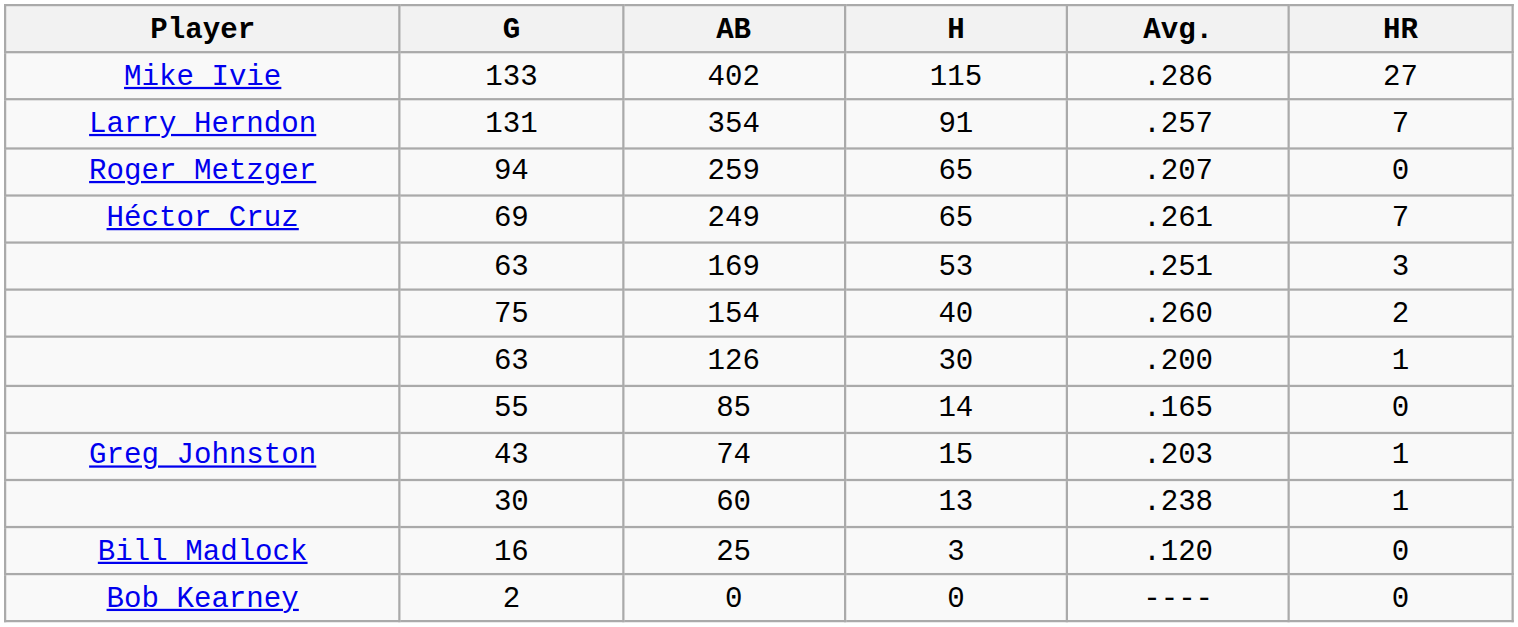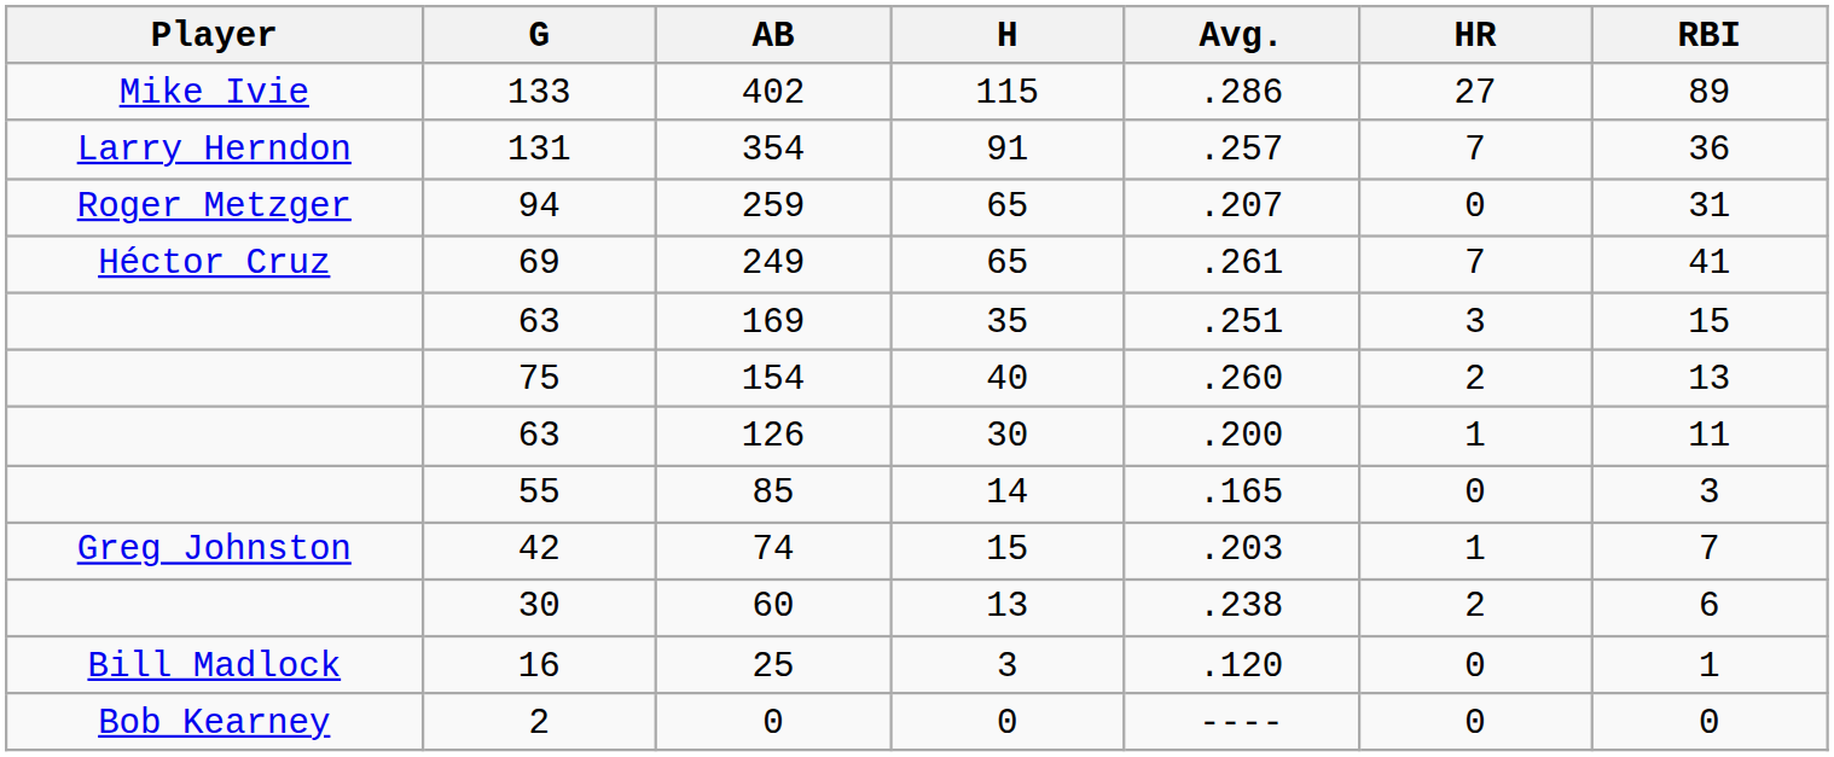+ column: RBI | 89 | 36 | 31 | 41 | 15 | 13 | 11 | 3 | 7 | 6 | 1 | 0
169 | H: 53 -> 35
74 | G: 43 -> 42
60 | HR: 1 -> 2
